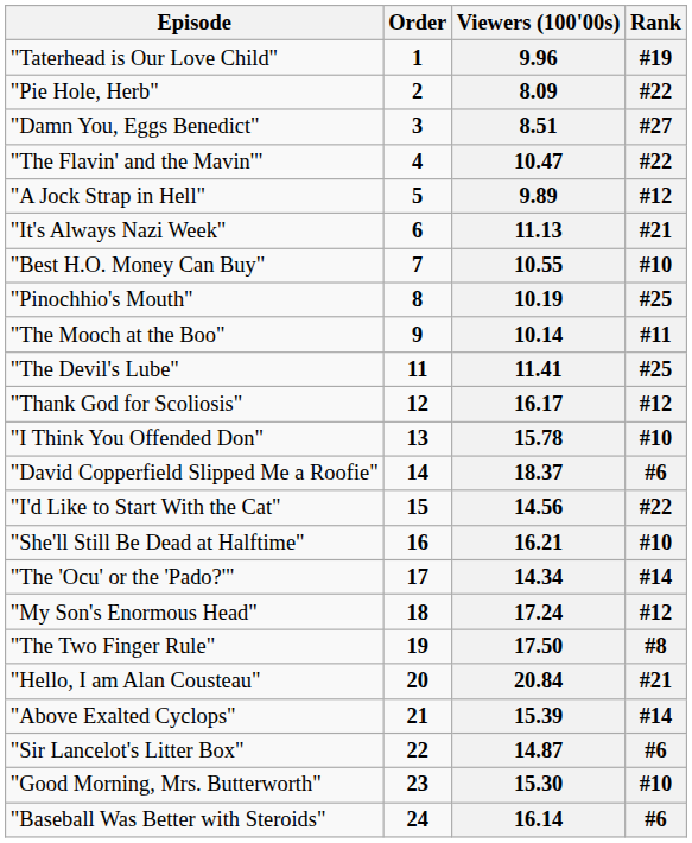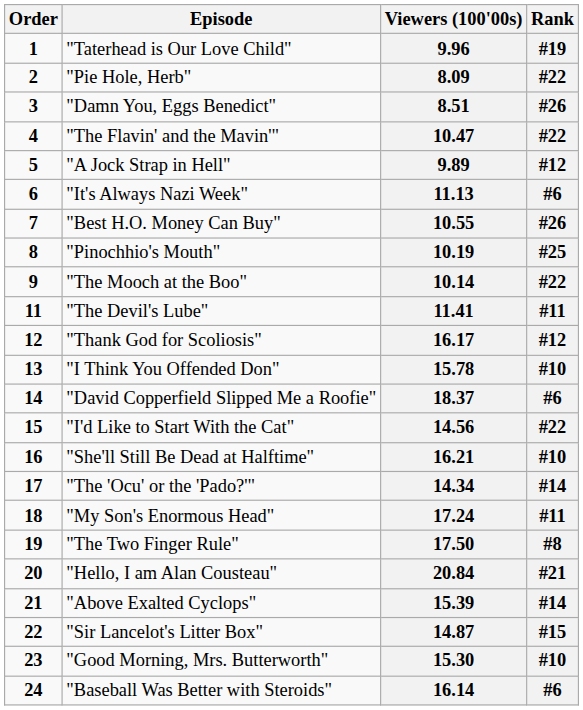columns swapped: Order <-> Episode
8.51 | Rank: #27 -> #26
11.13 | Rank: #21 -> #6
10.55 | Rank: #10 -> #26
10.14 | Rank: #11 -> #22
11.41 | Rank: #25 -> #11
17.24 | Rank: #12 -> #11
14.87 | Rank: #6 -> #15
